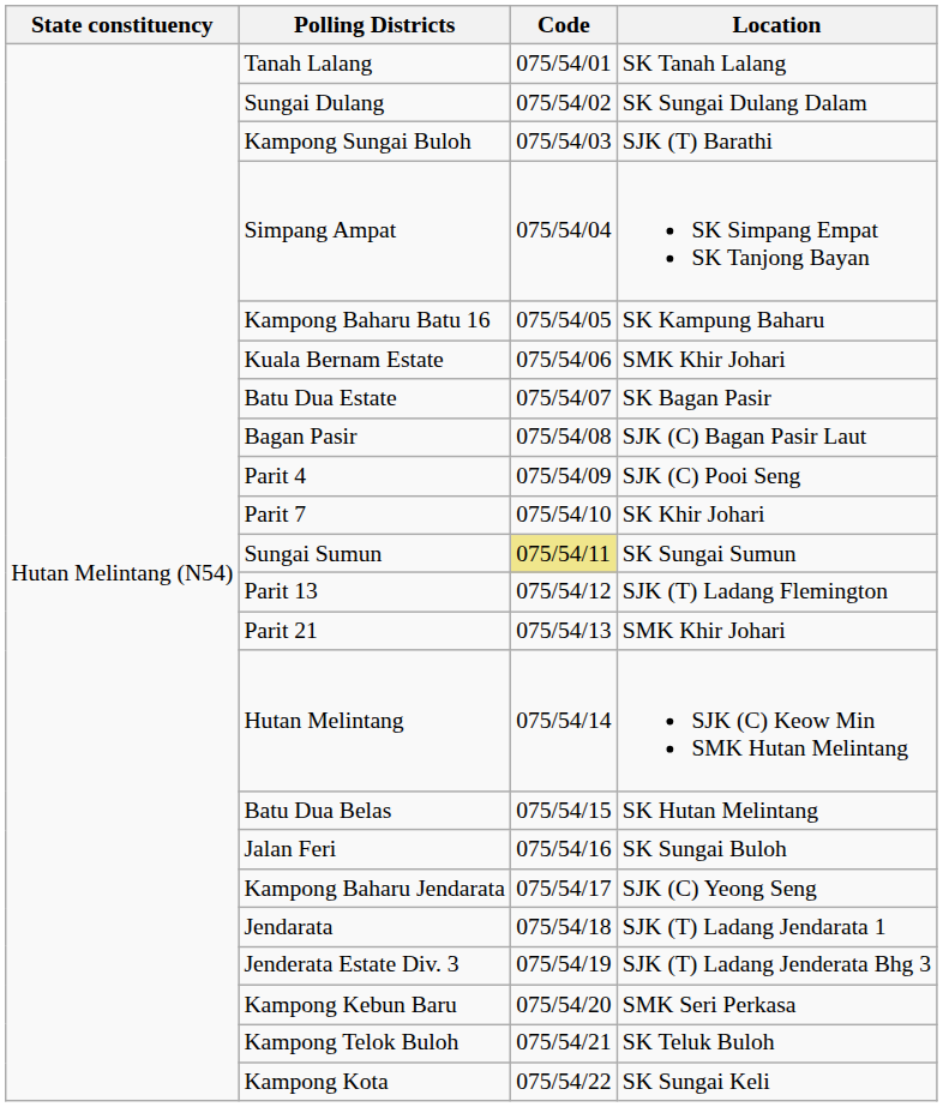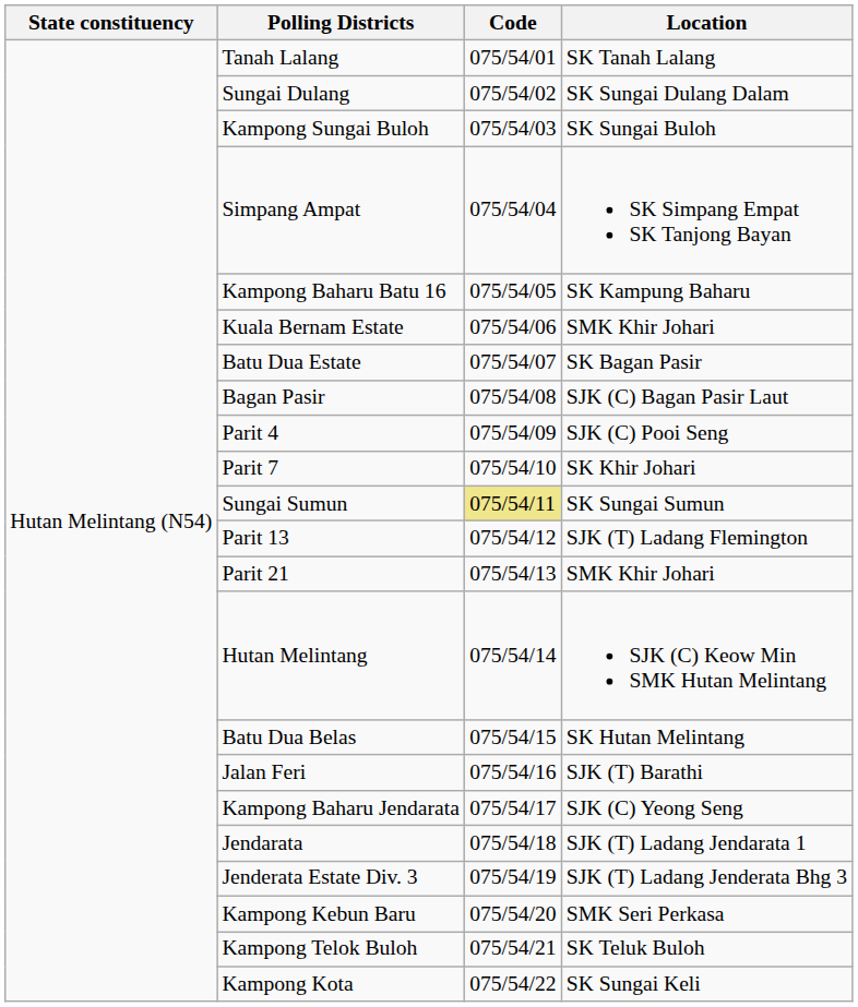Kampong Sungai Buloh | Location: SJK (T) Barathi -> SK Sungai Buloh
Jalan Feri | Location: SK Sungai Buloh -> SJK (T) Barathi
